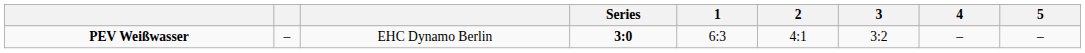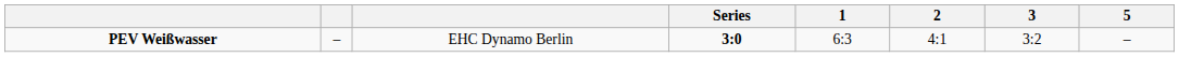- column: 4 | –
